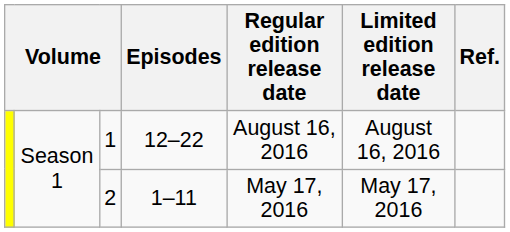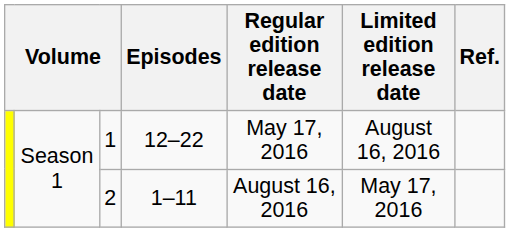1 | Regular edition release date: August 16, 2016 -> May 17, 2016
2 | Regular edition release date: May 17, 2016 -> August 16, 2016
